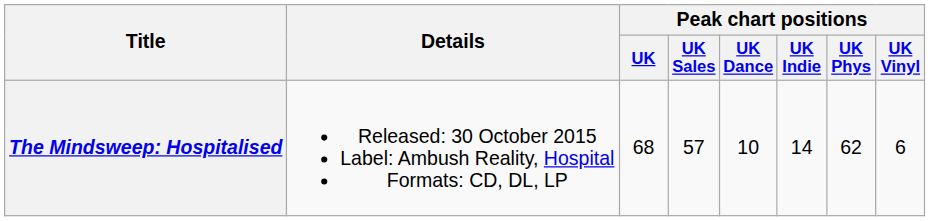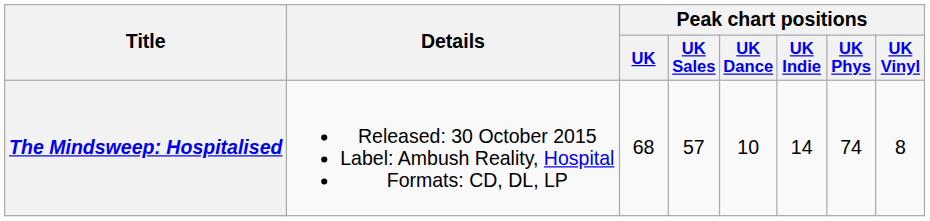The Mindsweep: Hospitalised | Peak chart positions / UK Phys: 62 -> 74
The Mindsweep: Hospitalised | Peak chart positions / UK Vinyl: 6 -> 8
